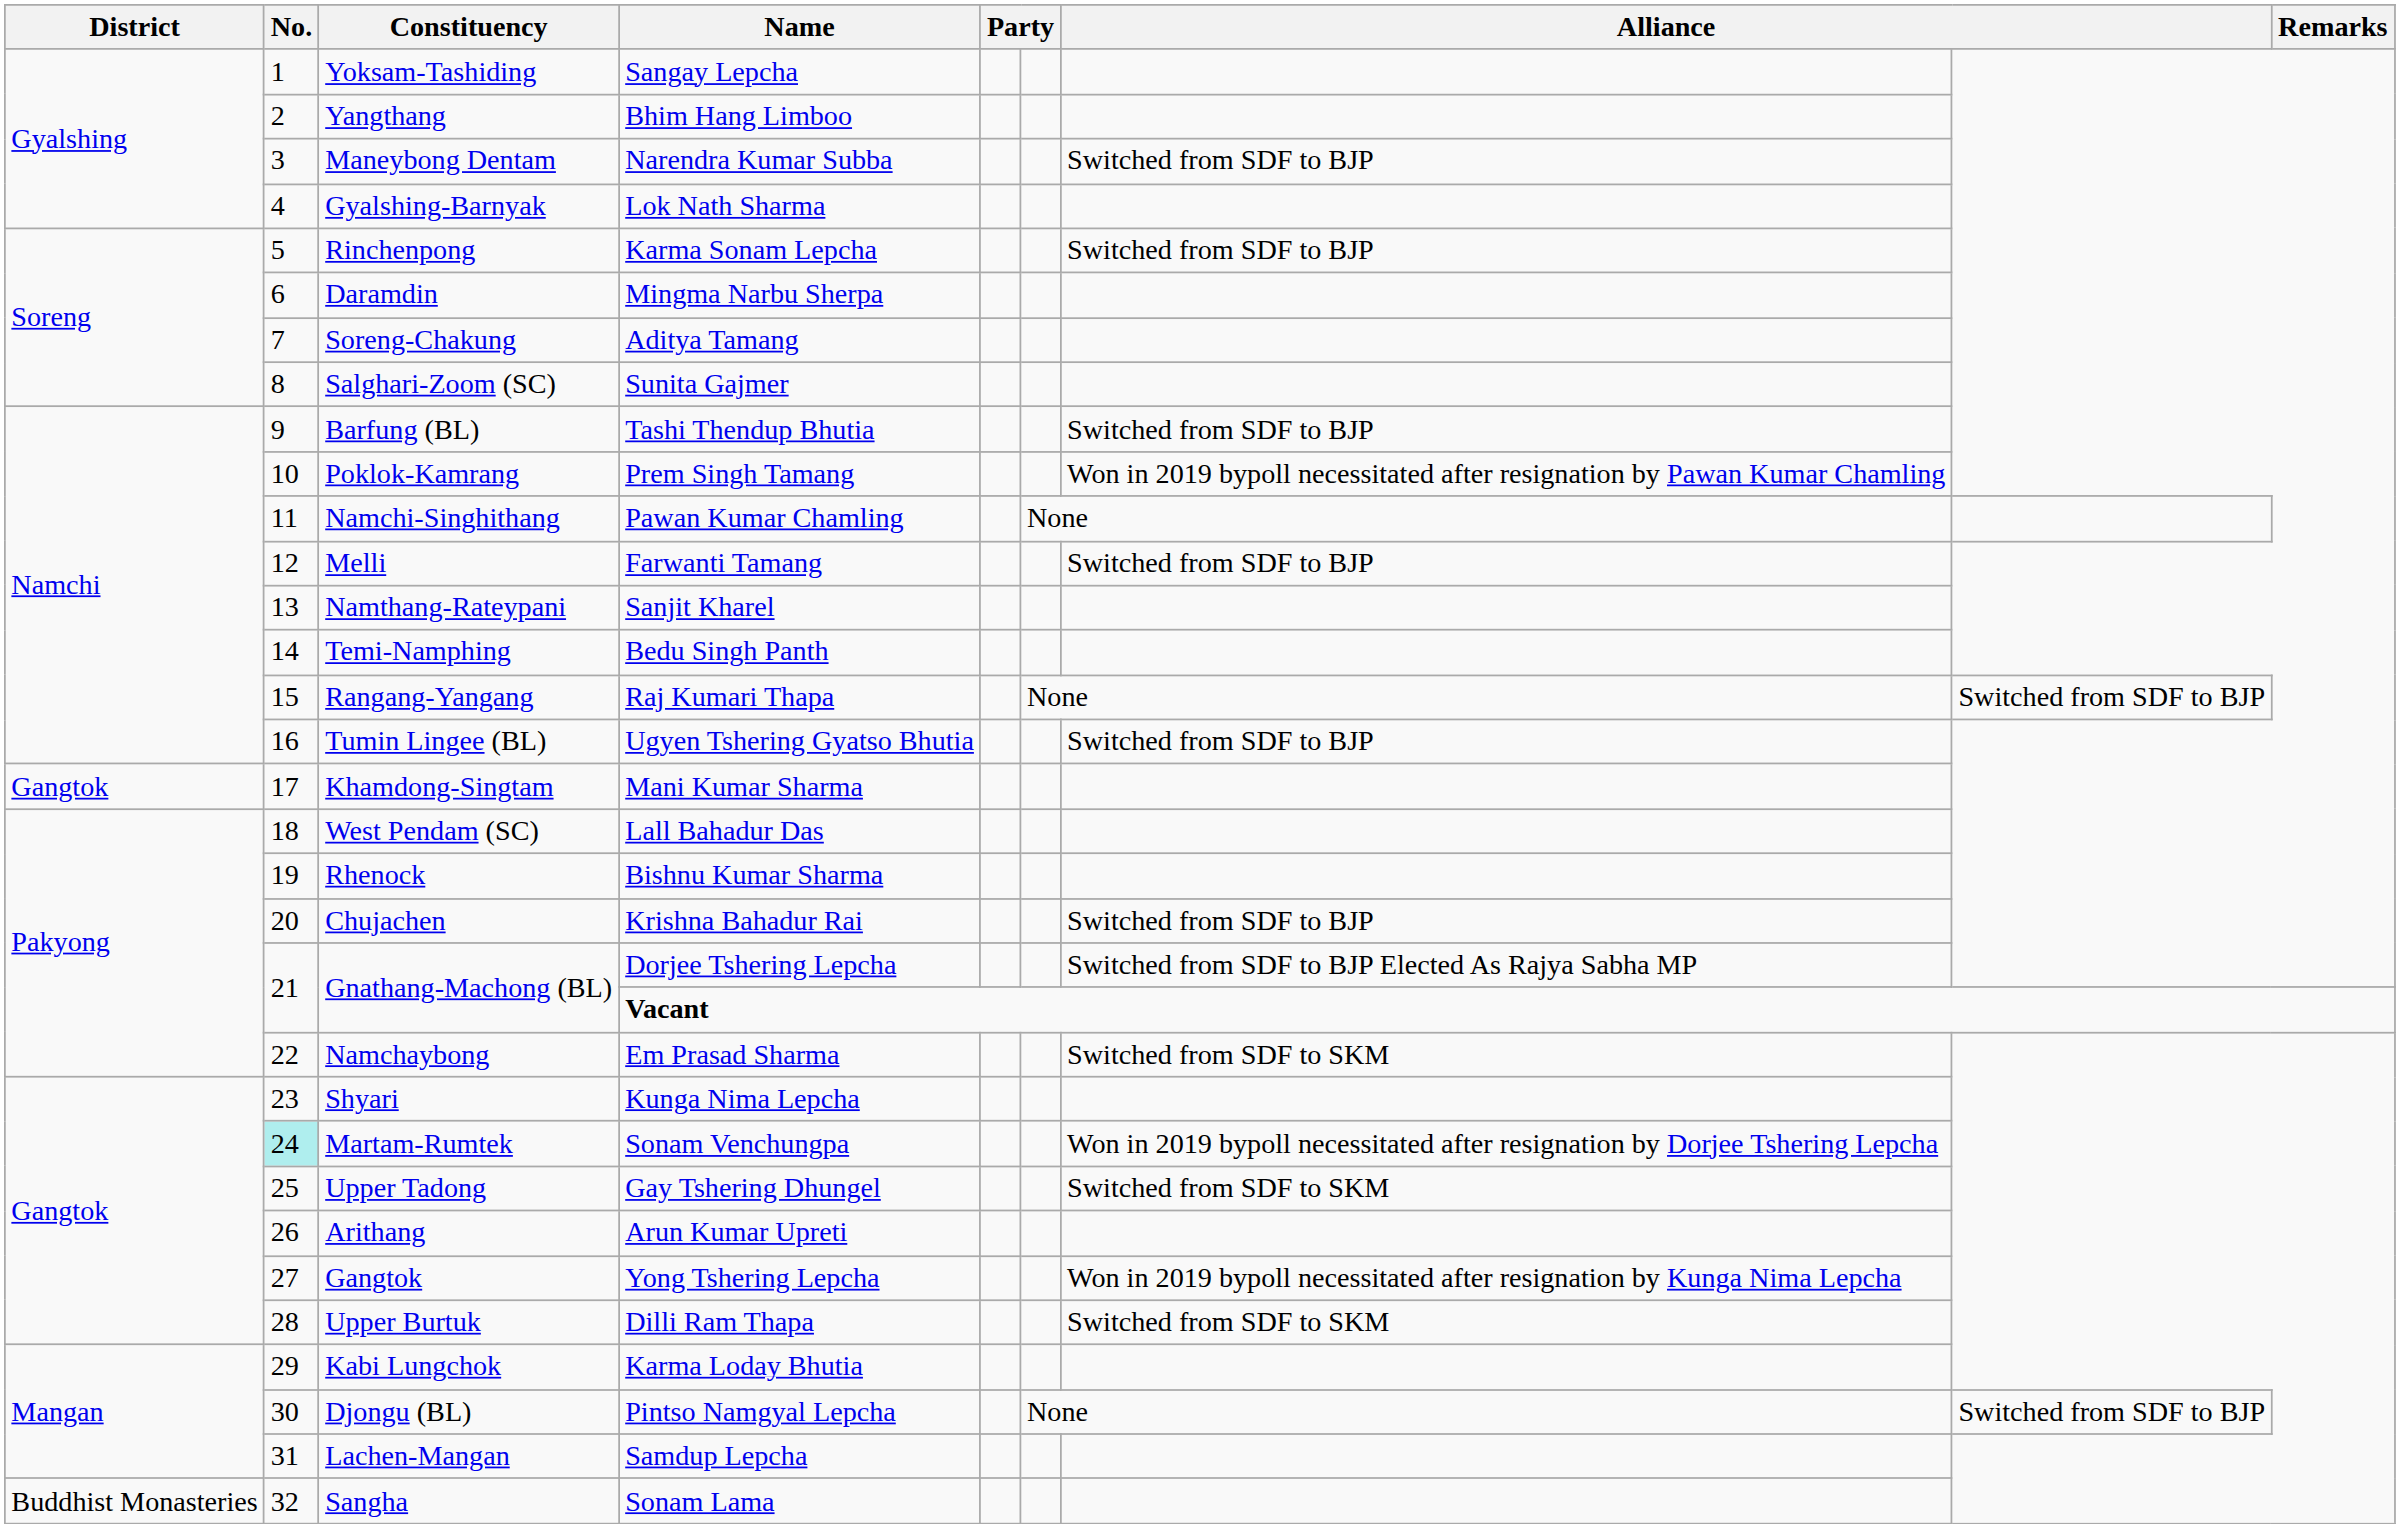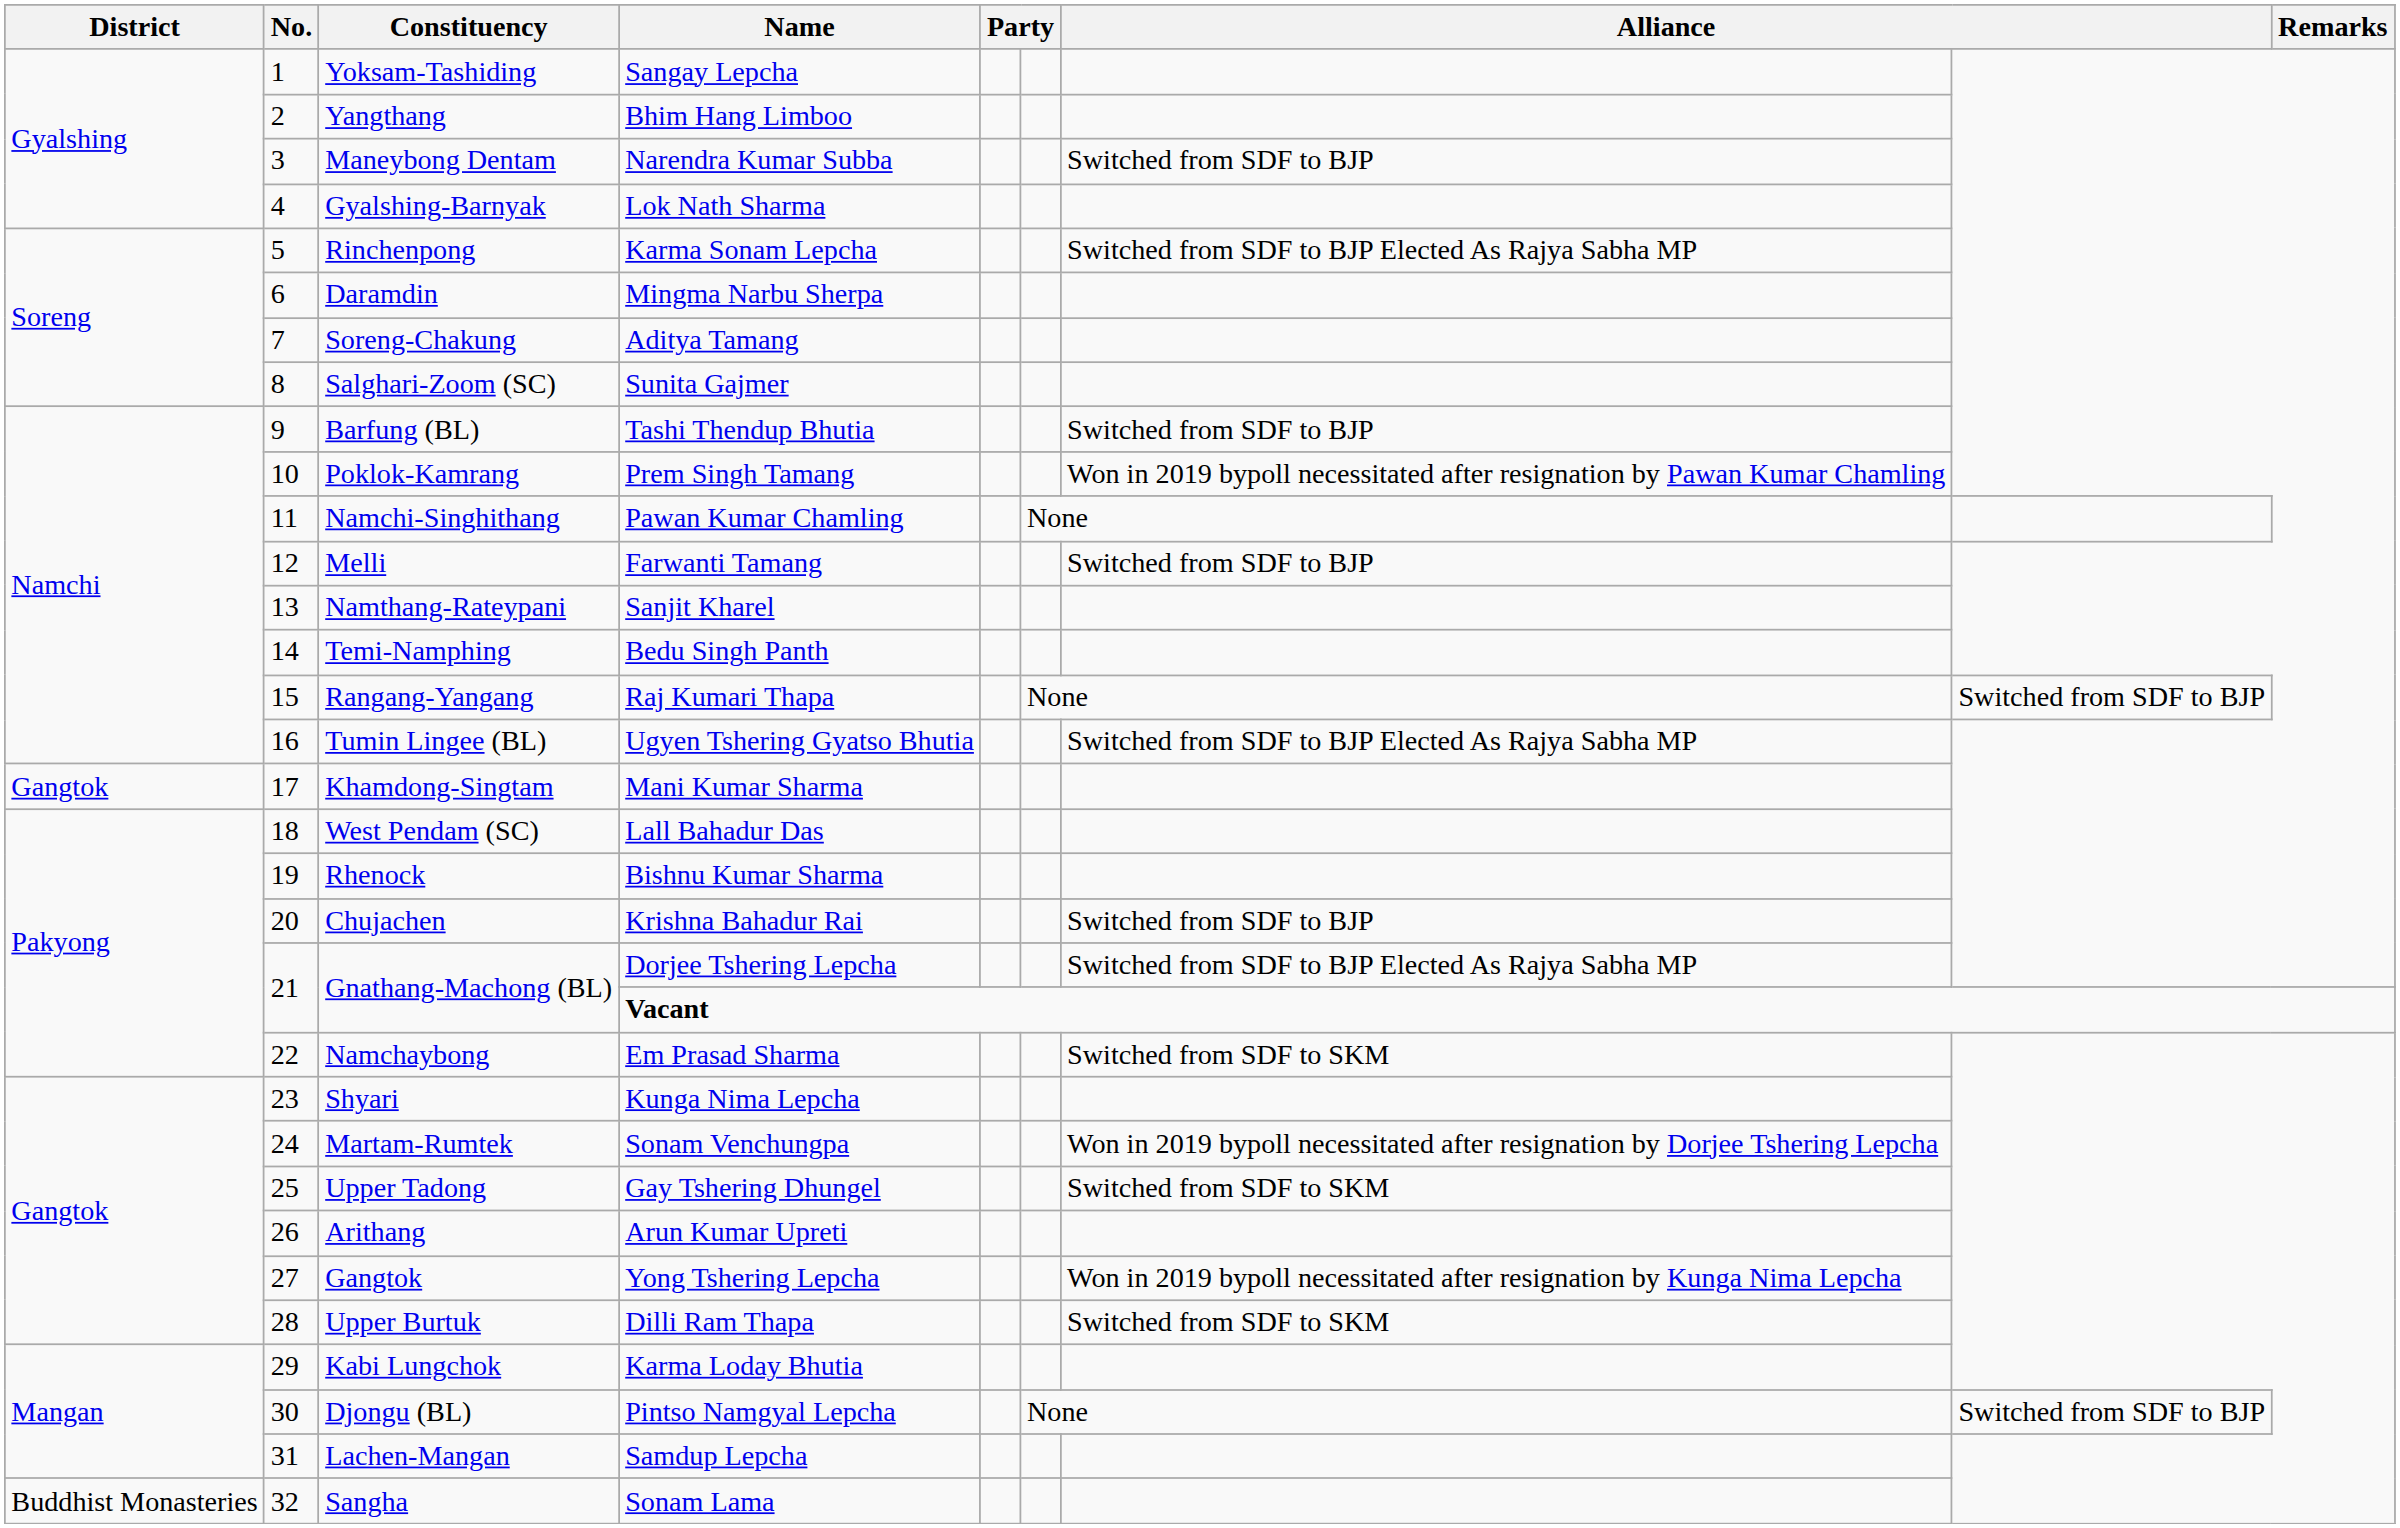Karma Sonam Lepcha | column 7: Switched from SDF to BJP -> Switched from SDF to BJP Elected As Rajya Sabha MP
Ugyen Tshering Gyatso Bhutia | column 7: Switched from SDF to BJP -> Switched from SDF to BJP Elected As Rajya Sabha MP
Sonam Venchungpa | No.: paleturquoise background -> no background
